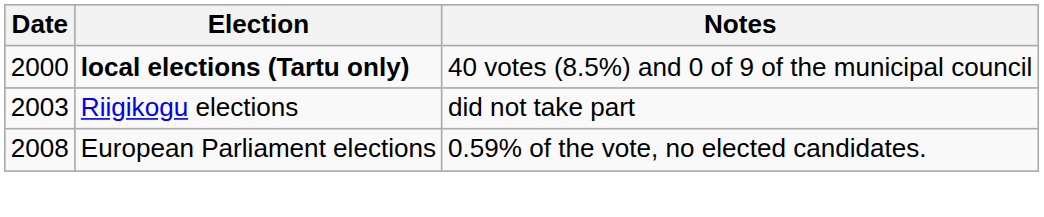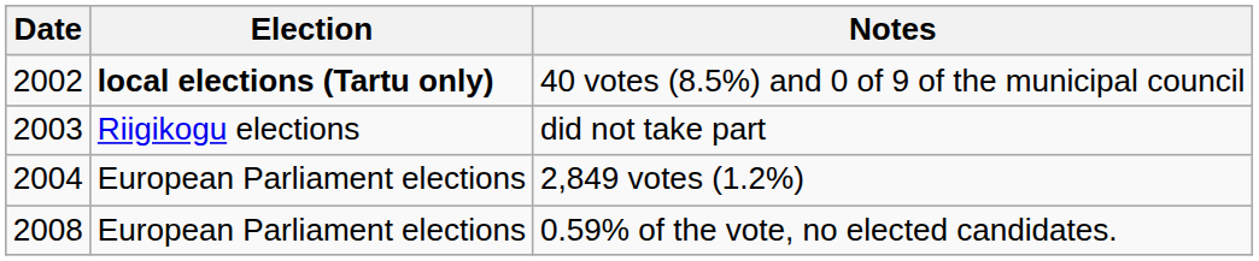40 votes (8.5%) and 0 of 9 of the municipal council | Date: 2000 -> 2002
+ row: 2004 | European Parliament elections | 2,849 votes (1.2%)
